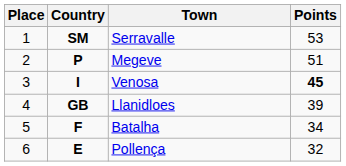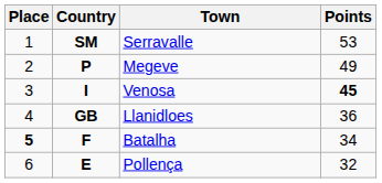Megeve | Points: 51 -> 49
Llanidloes | Points: 39 -> 36
Batalha | Place: normal -> bold
